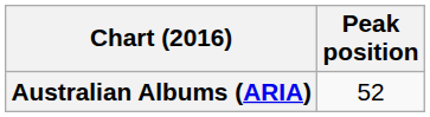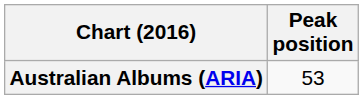Australian Albums (ARIA) | Peak position: 52 -> 53
